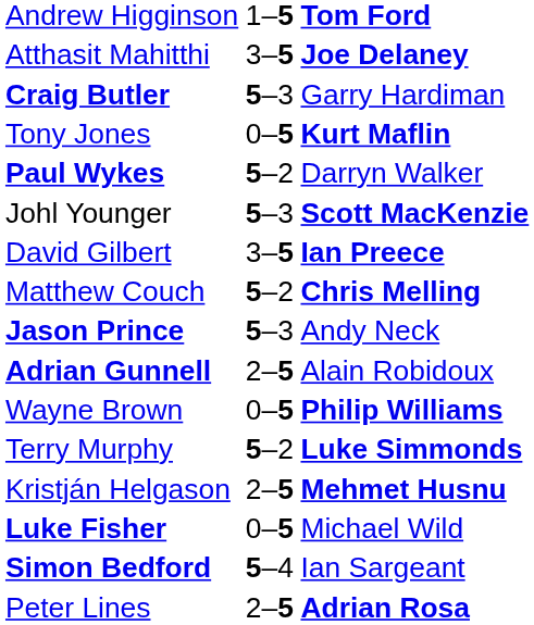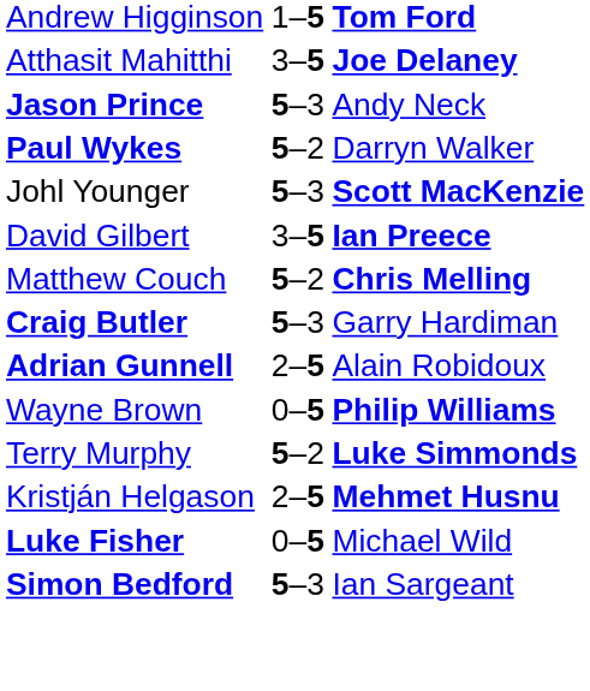rows swapped: Craig Butler <-> Jason Prince
- row: Tony Jones | 0–5 | Kurt Maflin
Simon Bedford | column 2: 5–4 -> 5–3
- row: Peter Lines | 2–5 | Adrian Rosa
